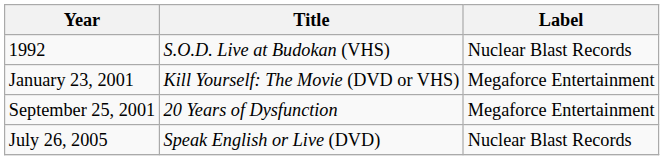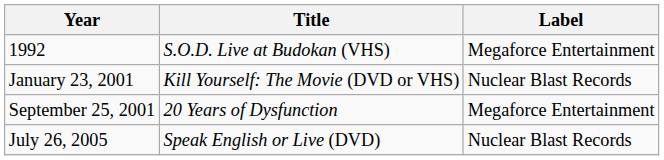1992 | Label: Nuclear Blast Records -> Megaforce Entertainment
January 23, 2001 | Label: Megaforce Entertainment -> Nuclear Blast Records
